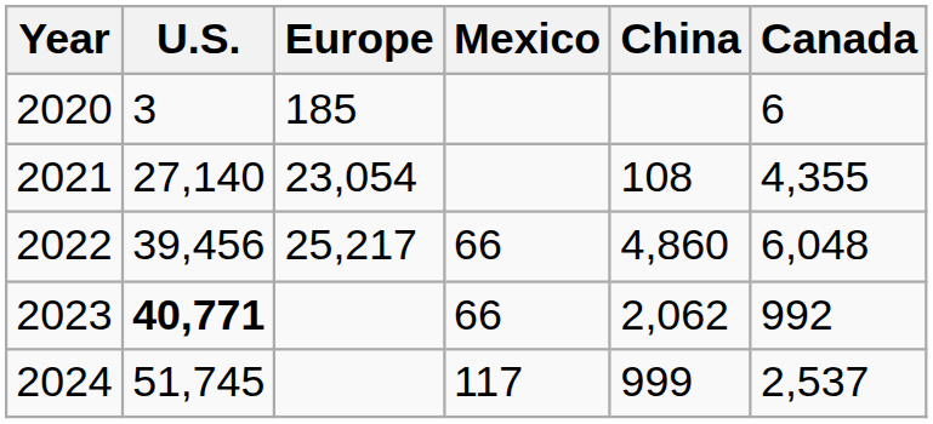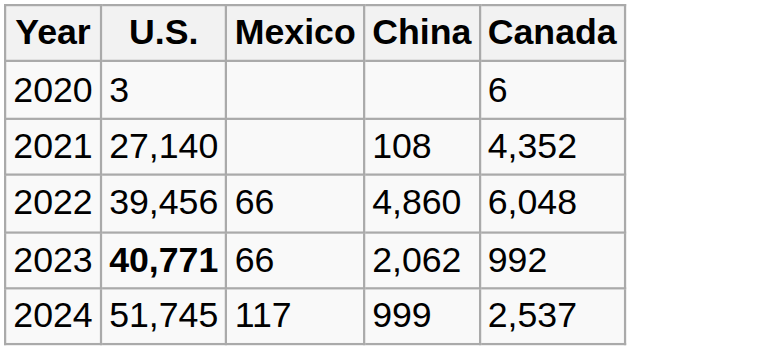- column: Europe | 185 | 23,054 | 25,217
2021 | Canada: 4,355 -> 4,352
